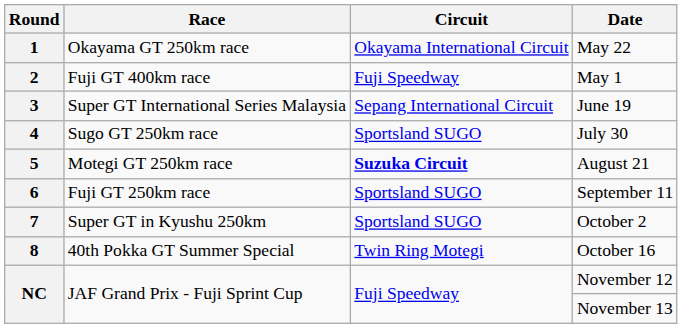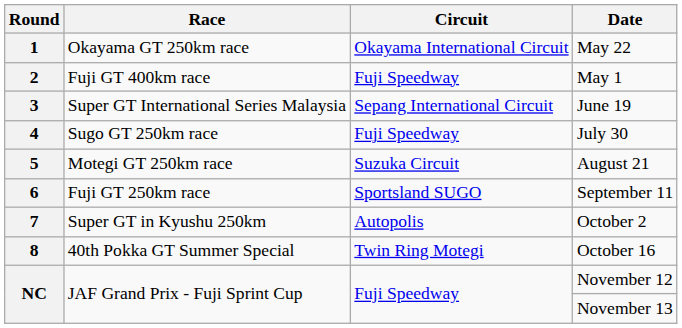4 | Circuit: Sportsland SUGO -> Fuji Speedway
5 | Circuit: bold -> normal
7 | Circuit: Sportsland SUGO -> Autopolis
